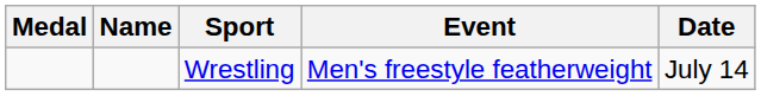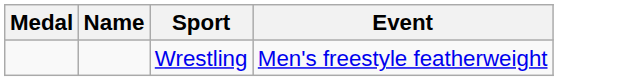- column: Date | July 14
